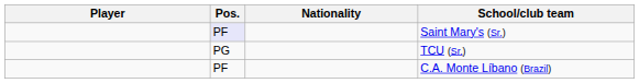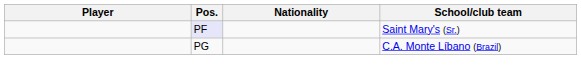- row: PG | TCU (Sr.)
C.A. Monte Líbano (Brazil) | Pos.: PF -> PG
